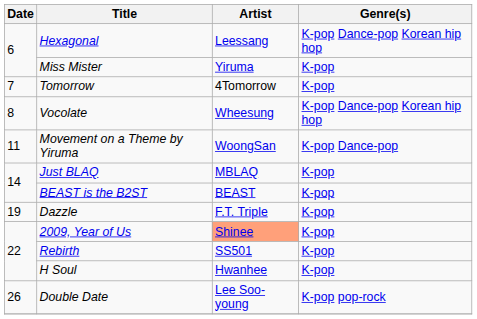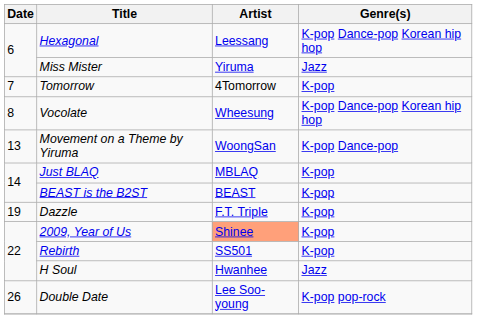Miss Mister | Genre(s): K-pop -> Jazz
Movement on a Theme by Yiruma | Date: 11 -> 13
H Soul | Genre(s): K-pop -> Jazz
